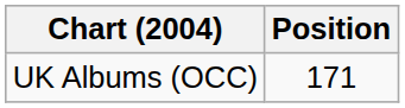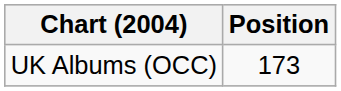UK Albums (OCC) | Position: 171 -> 173
